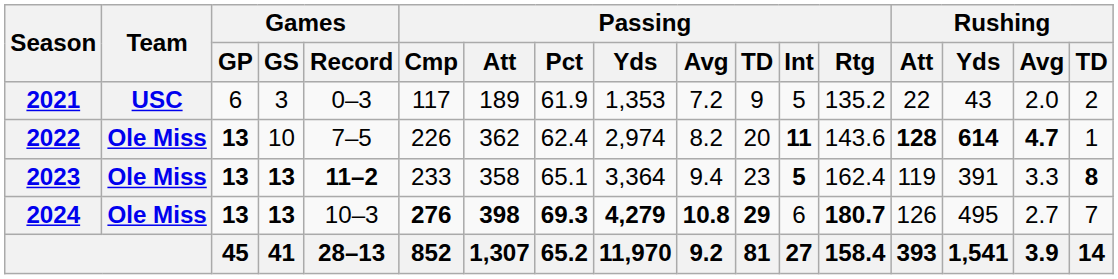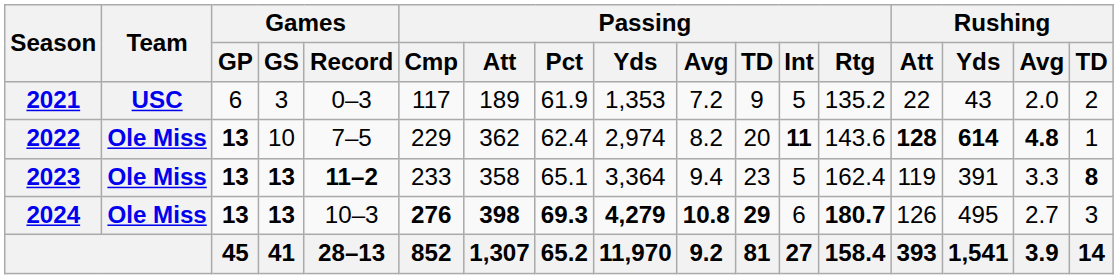2022 | Passing / Cmp: 226 -> 229
2022 | Rushing / Avg: 4.7 -> 4.8
2023 | Passing / Int: bold -> normal
2024 | Rushing / TD: 7 -> 3
